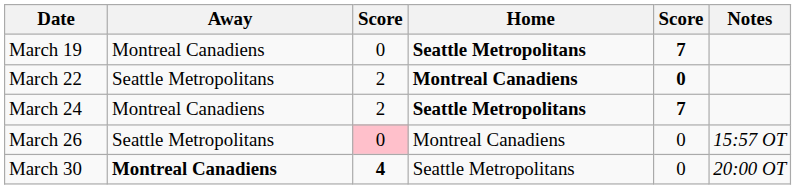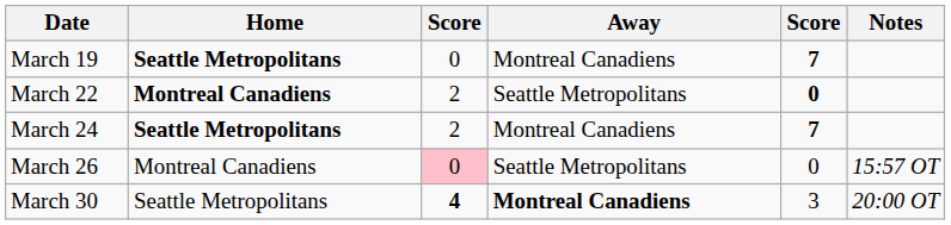columns swapped: Away <-> Home
March 30 | column 5: 0 -> 3
